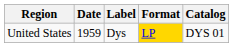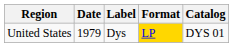United States | Date: 1959 -> 1979
